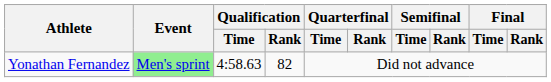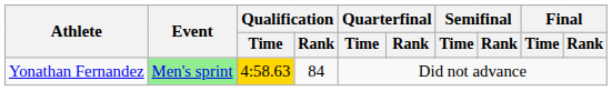Yonathan Fernandez | Qualification / Time: no background -> gold background
Yonathan Fernandez | Qualification / Rank: 82 -> 84
